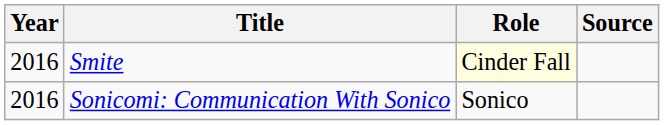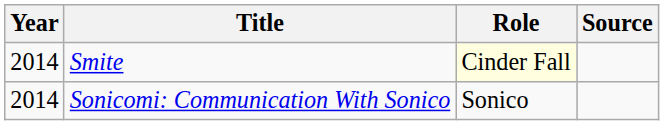Smite | Year: 2016 -> 2014
Sonicomi: Communication With Sonico | Year: 2016 -> 2014
